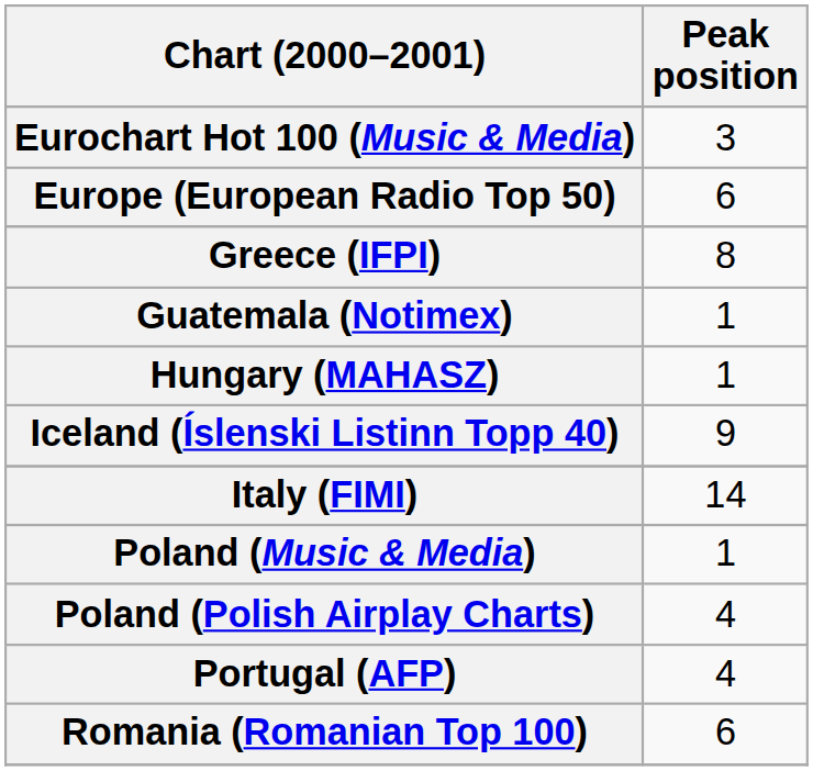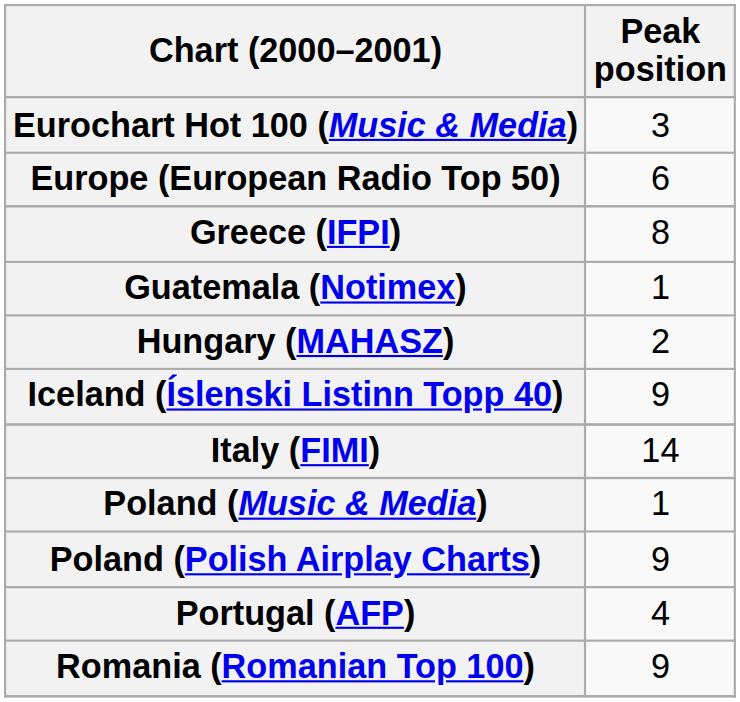Hungary (MAHASZ) | Peak position: 1 -> 2
Poland (Polish Airplay Charts) | Peak position: 4 -> 9
Romania (Romanian Top 100) | Peak position: 6 -> 9
